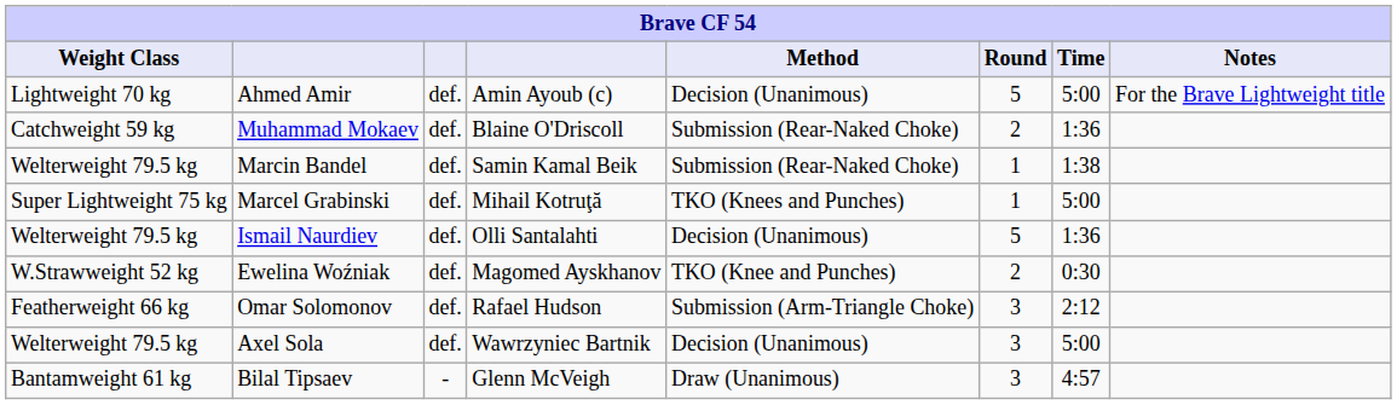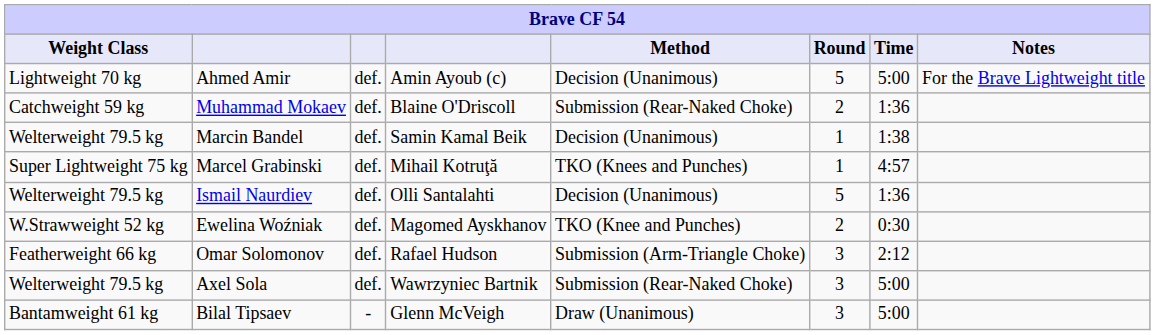Marcin Bandel | Method: Submission (Rear-Naked Choke) -> Decision (Unanimous)
Marcel Grabinski | Time: 5:00 -> 4:57
Axel Sola | Method: Decision (Unanimous) -> Submission (Rear-Naked Choke)
Bilal Tipsaev | Time: 4:57 -> 5:00
